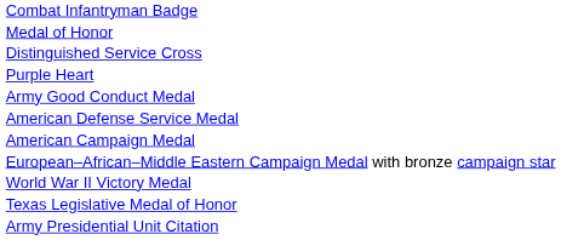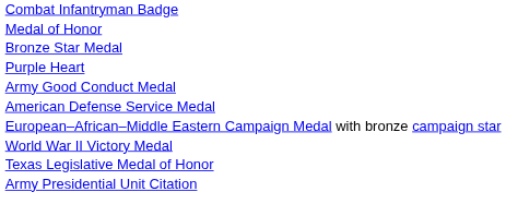- row: Distinguished Service Cross
+ row: Bronze Star Medal
- row: American Campaign Medal
